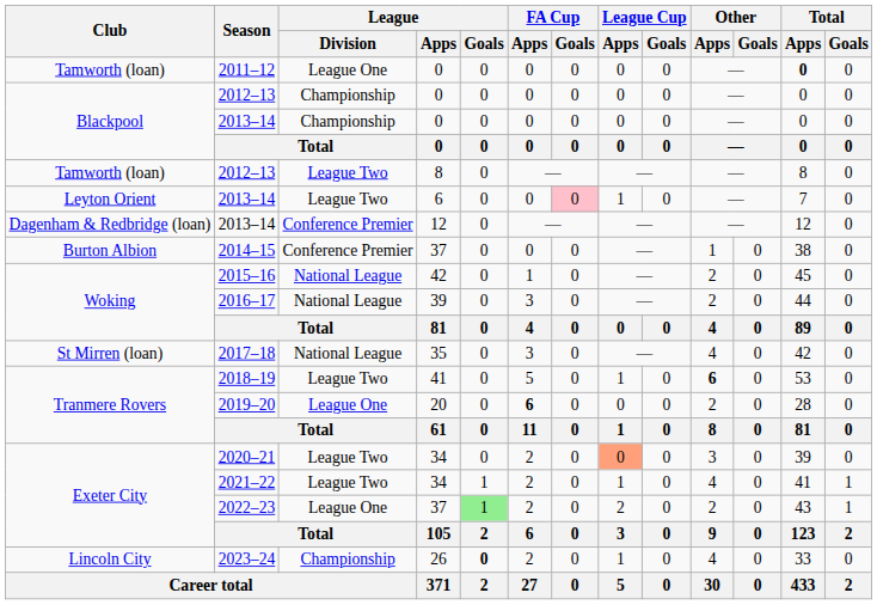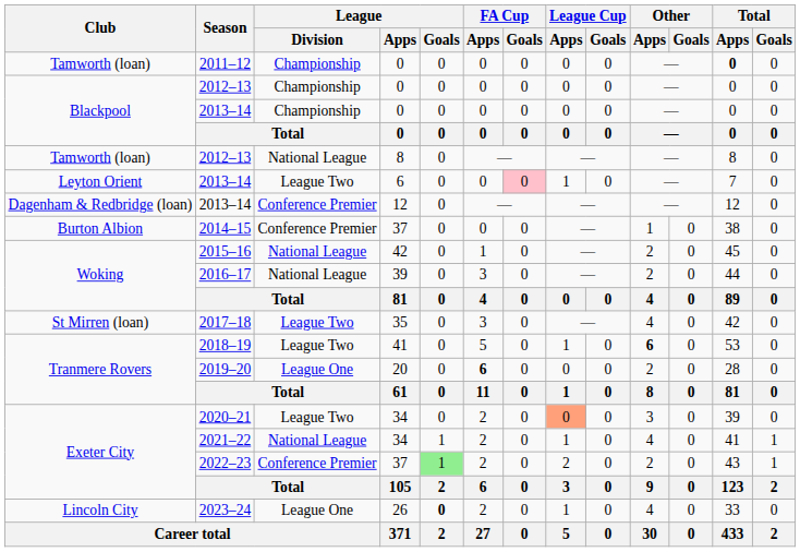2011–12 | League / Division: League One -> Championship
2012–13 / 8 | League / Division: League Two -> National League
2017–18 | League / Division: National League -> League Two
2021–22 | League / Division: League Two -> National League
2022–23 | League / Division: League One -> Conference Premier
2023–24 | League / Division: Championship -> League One
